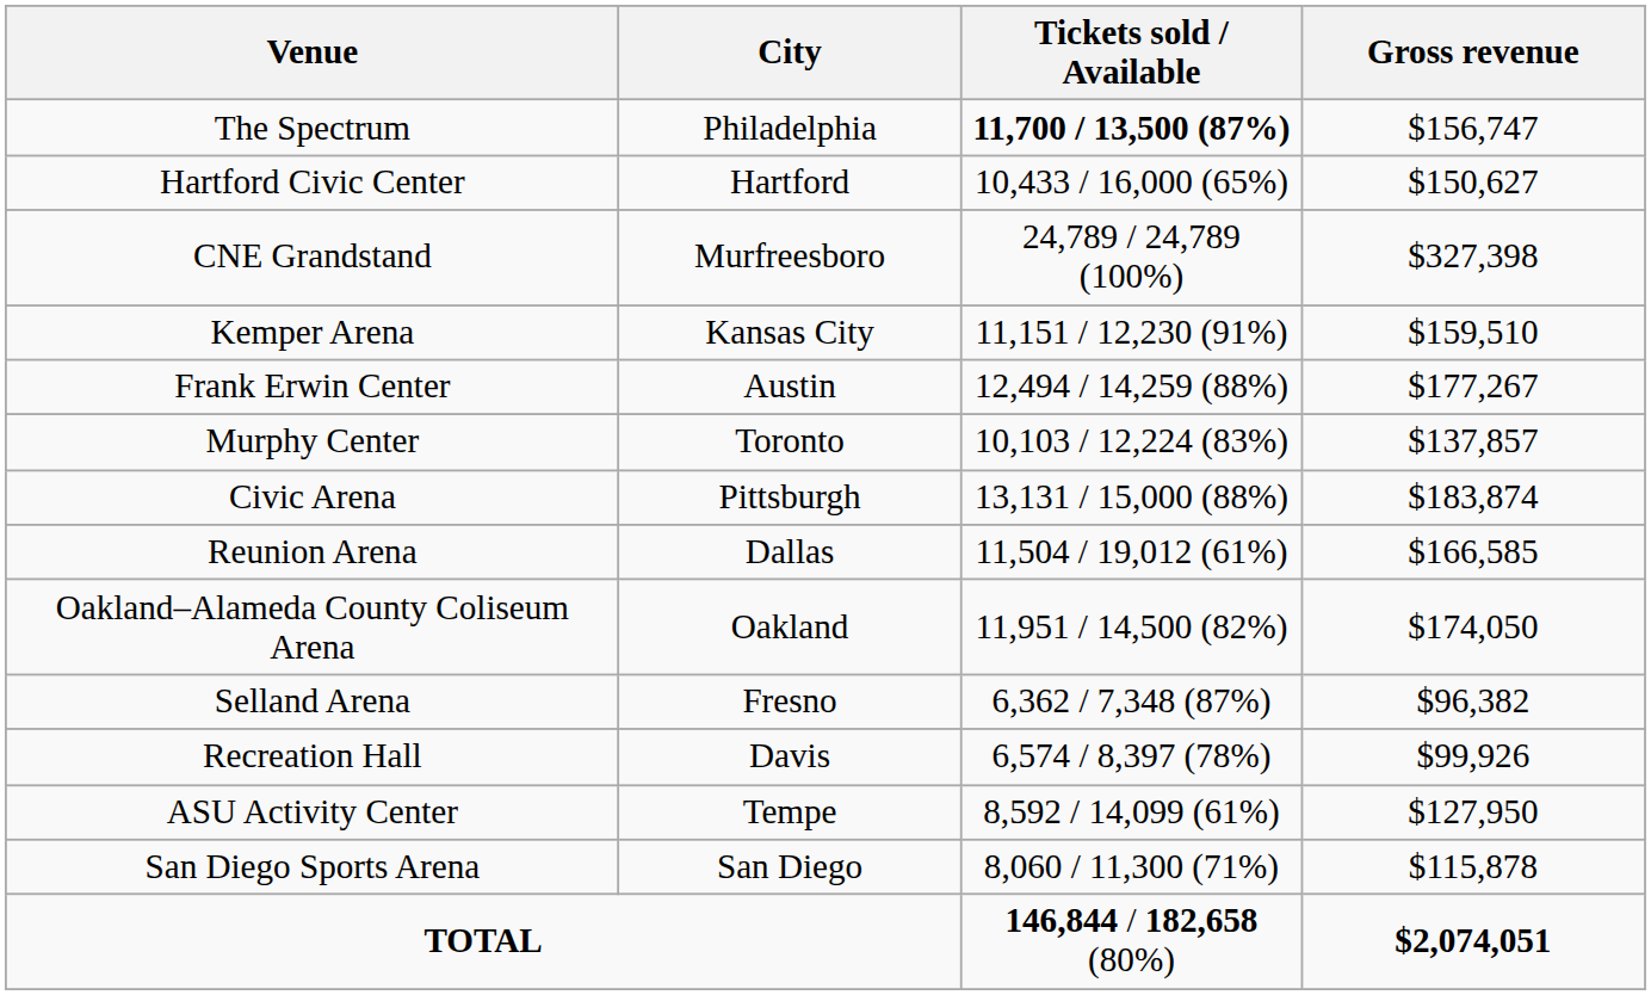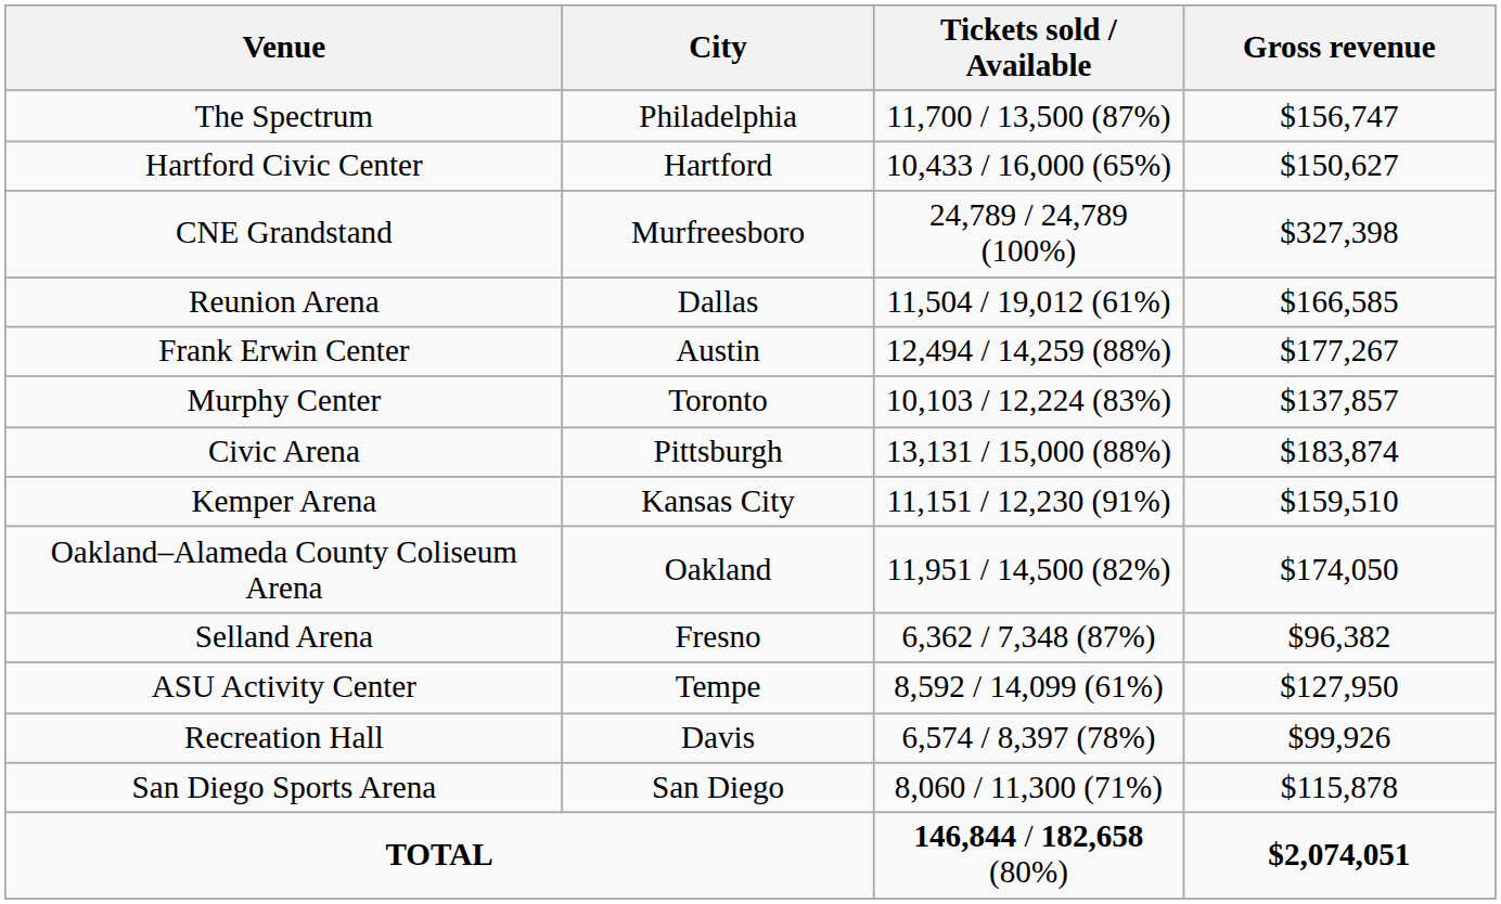The Spectrum | Tickets sold / Available: bold -> normal
rows swapped: Reunion Arena <-> Kemper Arena
rows swapped: Recreation Hall <-> ASU Activity Center
